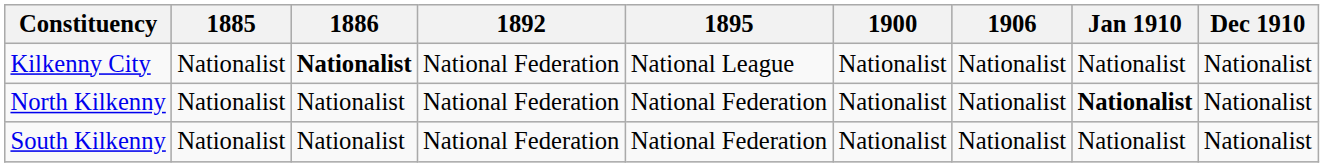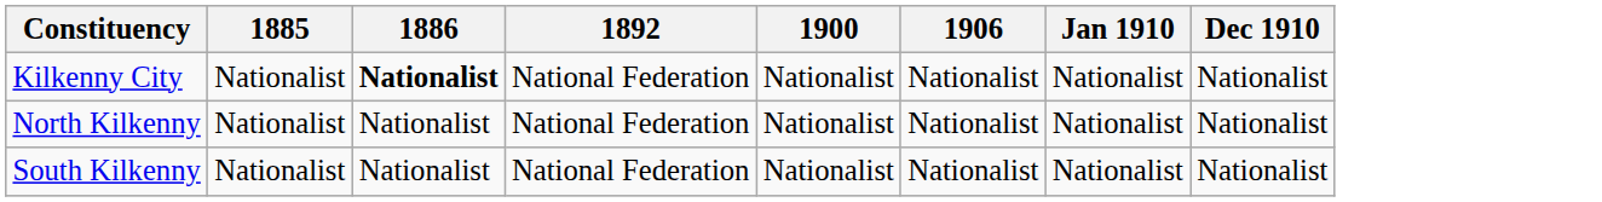- column: 1895 | National League | National Federation | National Federation
North Kilkenny | Jan 1910: bold -> normal
